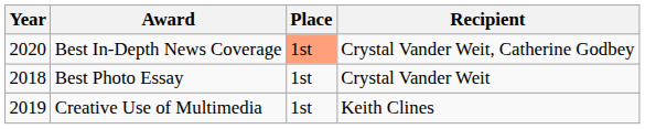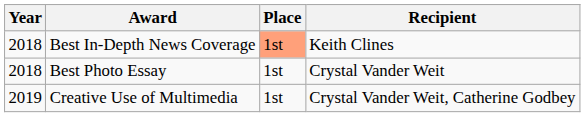Best In-Depth News Coverage | Year: 2020 -> 2018
Best In-Depth News Coverage | Recipient: Crystal Vander Weit, Catherine Godbey -> Keith Clines
Creative Use of Multimedia | Recipient: Keith Clines -> Crystal Vander Weit, Catherine Godbey
